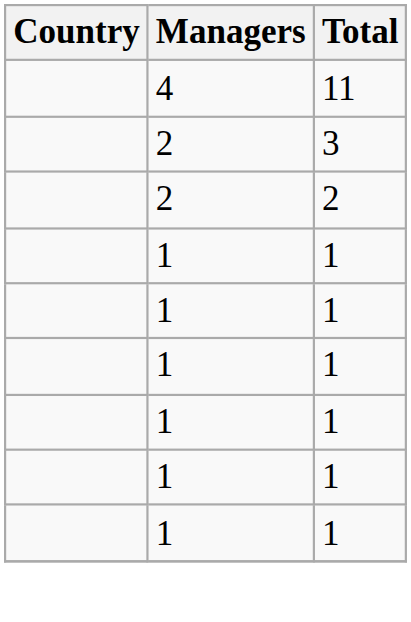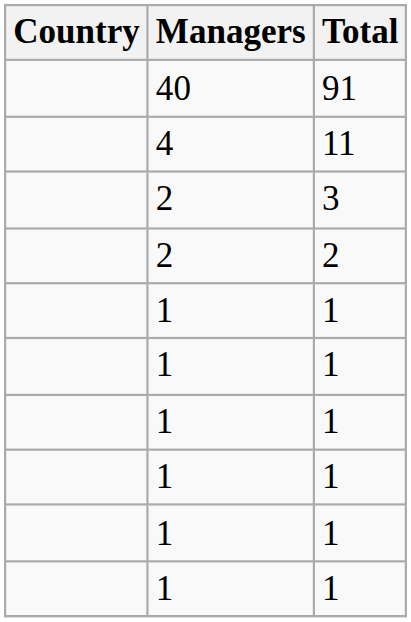+ row: 40 | 91
